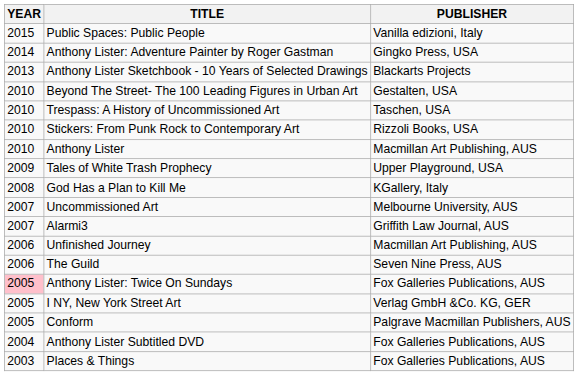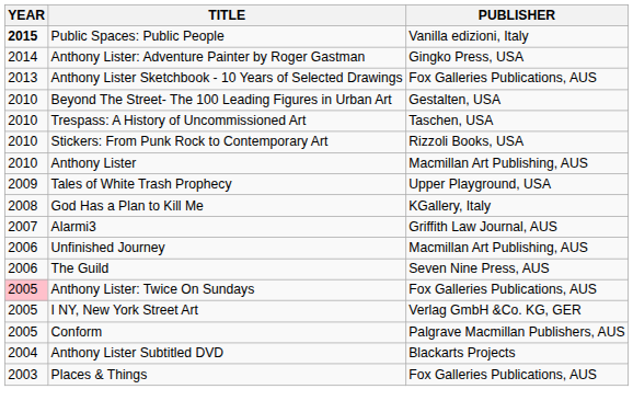Public Spaces: Public People | YEAR: normal -> bold
Anthony Lister Sketchbook - 10 Years of Selected Drawings | PUBLISHER: Blackarts Projects -> Fox Galleries Publications, AUS
- row: 2007 | Uncommissioned Art | Melbourne University, AUS
Anthony Lister Subtitled DVD | PUBLISHER: Fox Galleries Publications, AUS -> Blackarts Projects
